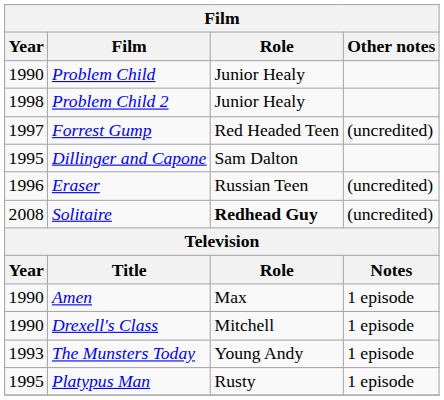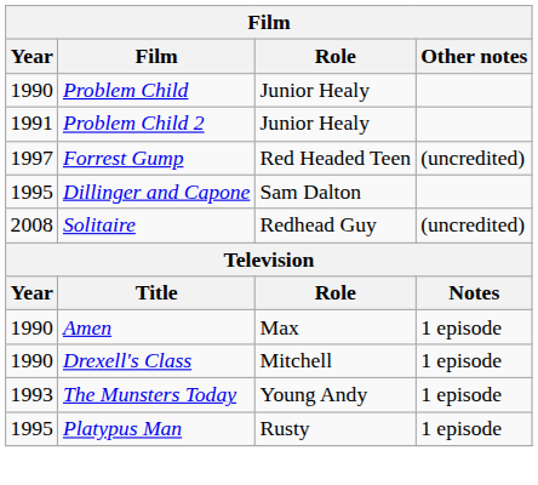Problem Child 2 | Year: 1998 -> 1991
- row: 1996 | Eraser | Russian Teen | (uncredited)
Solitaire | Role: bold -> normal
